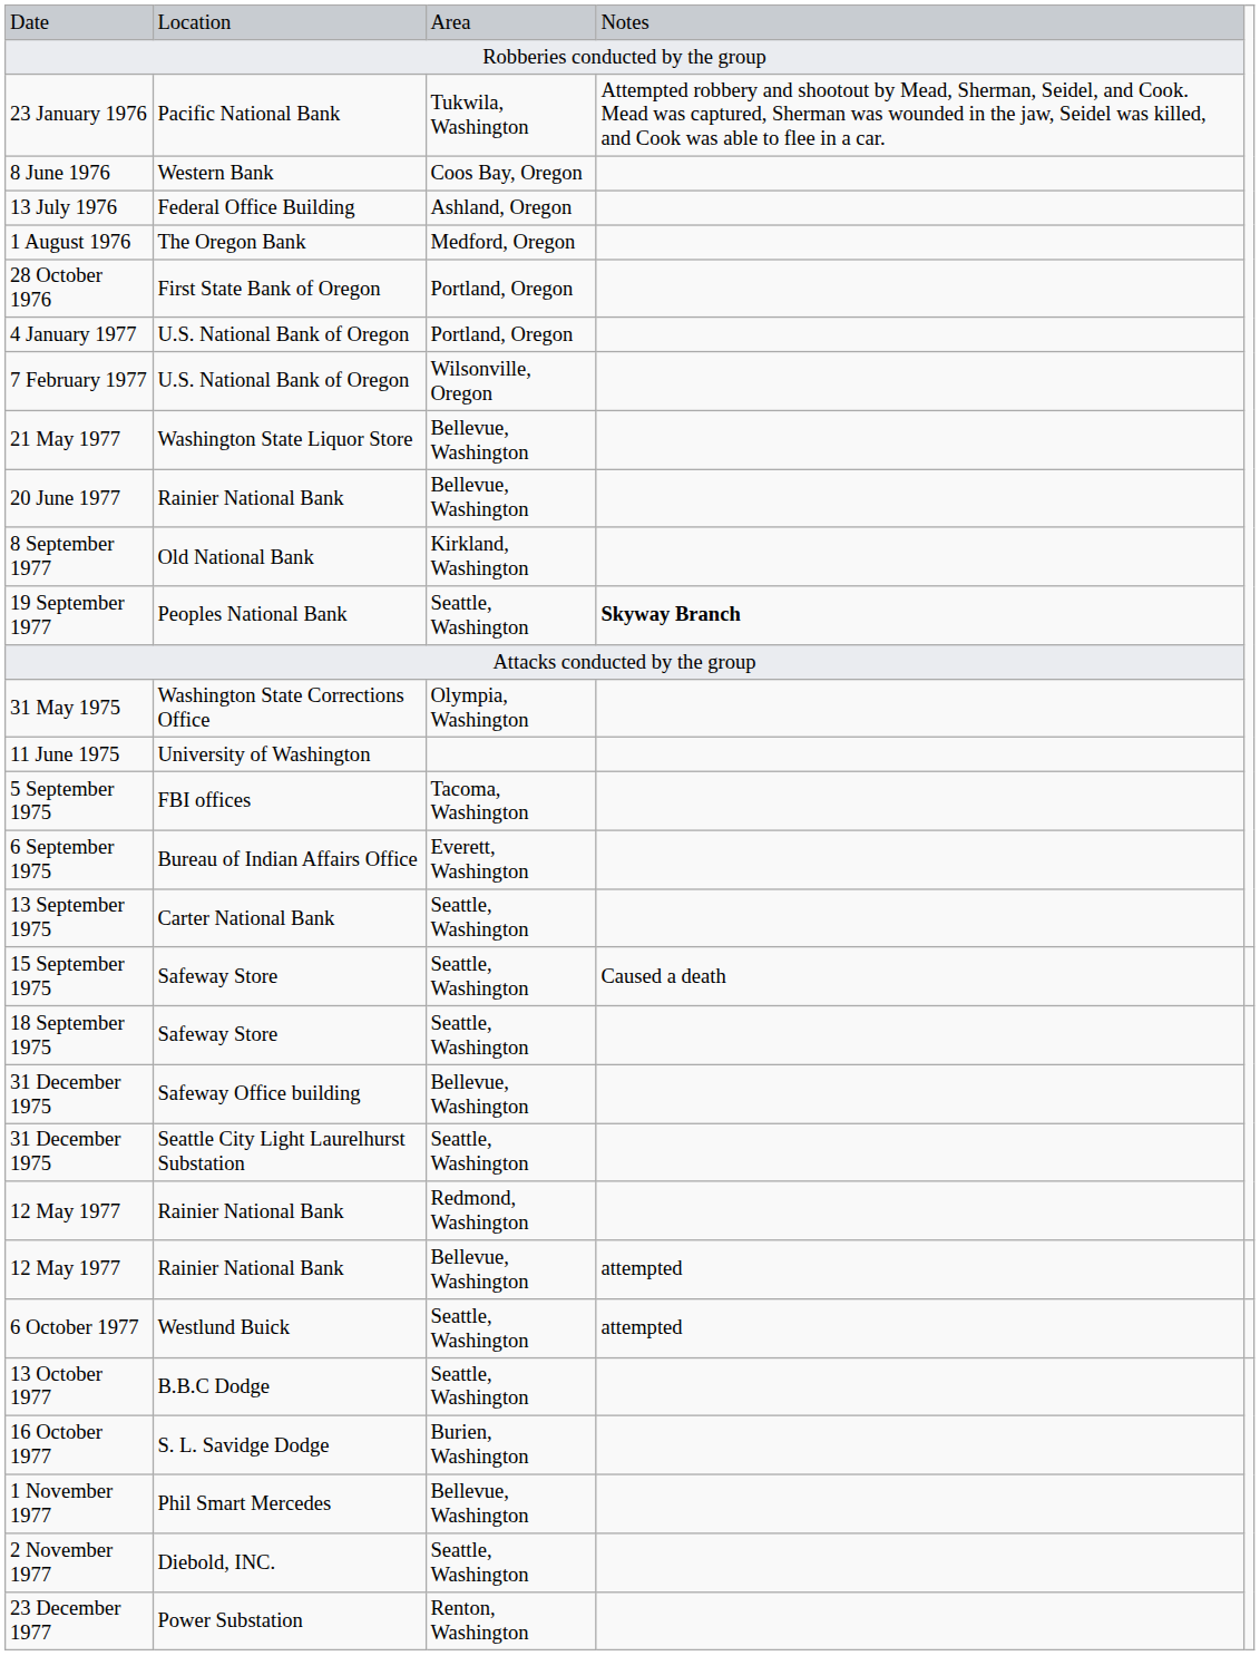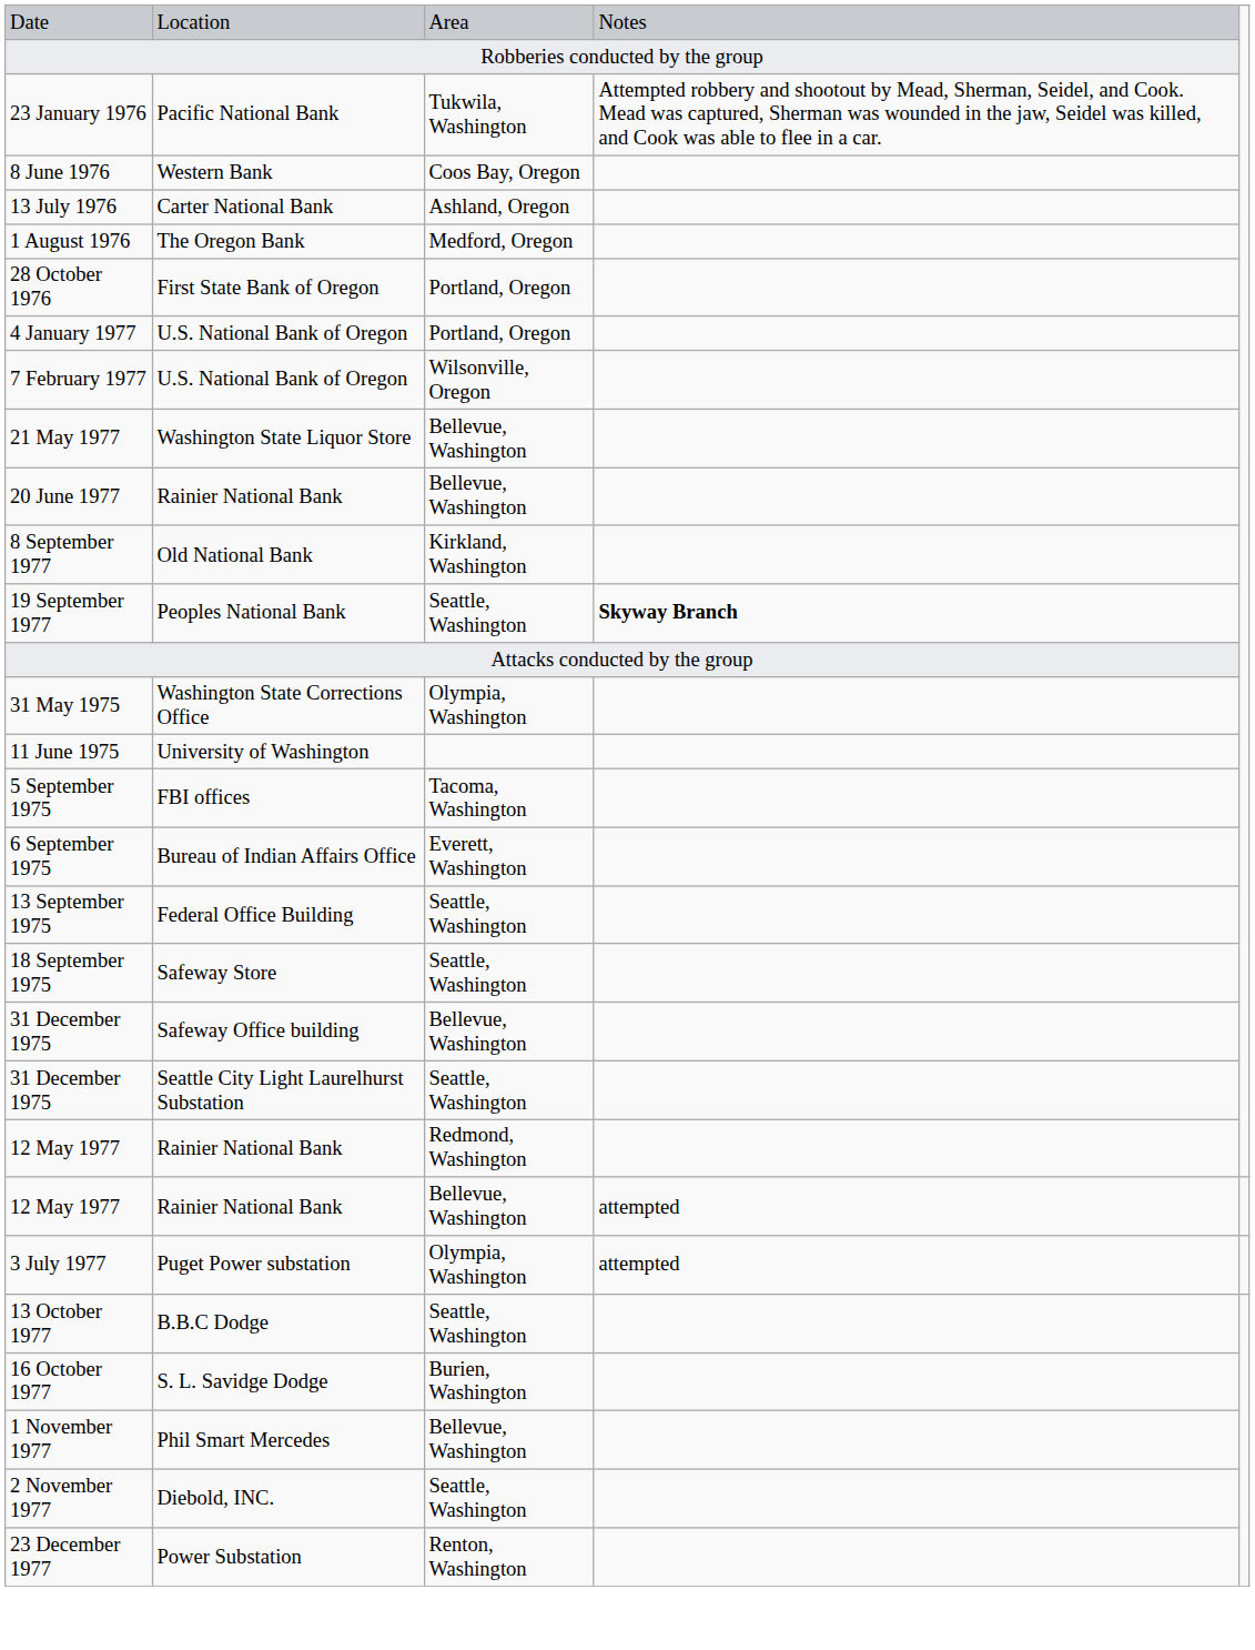13 July 1976 | column 2: Federal Office Building -> Carter National Bank
13 September 1975 | column 2: Carter National Bank -> Federal Office Building
- row: 15 September 1975 | Safeway Store | Seattle, Washington | Caused a death
+ row: 3 July 1977 | Puget Power substation | Olympia, Washington | attempted
- row: 6 October 1977 | Westlund Buick | Seattle, Washington | attempted
